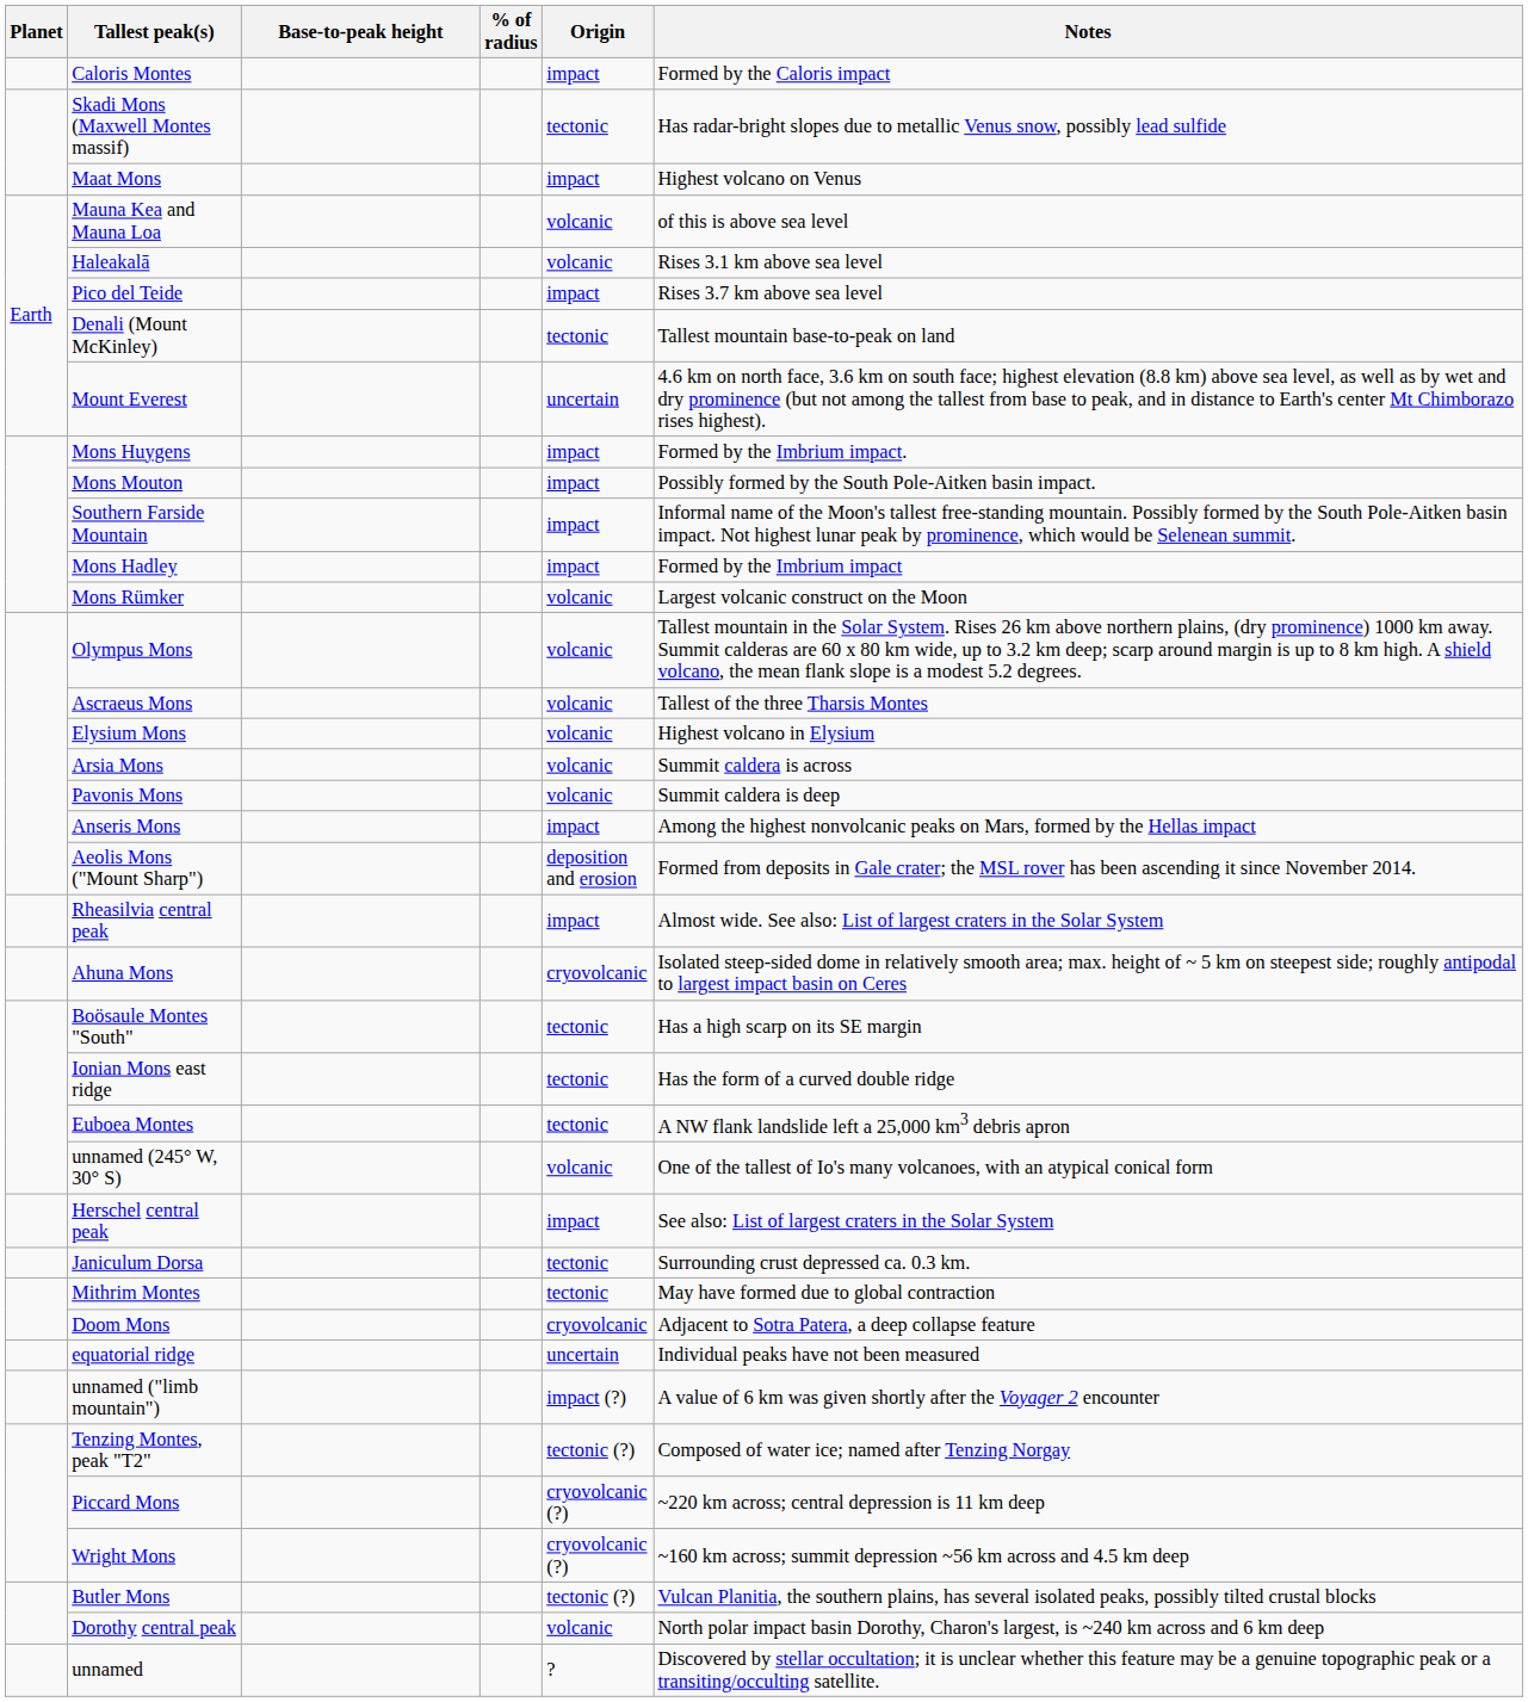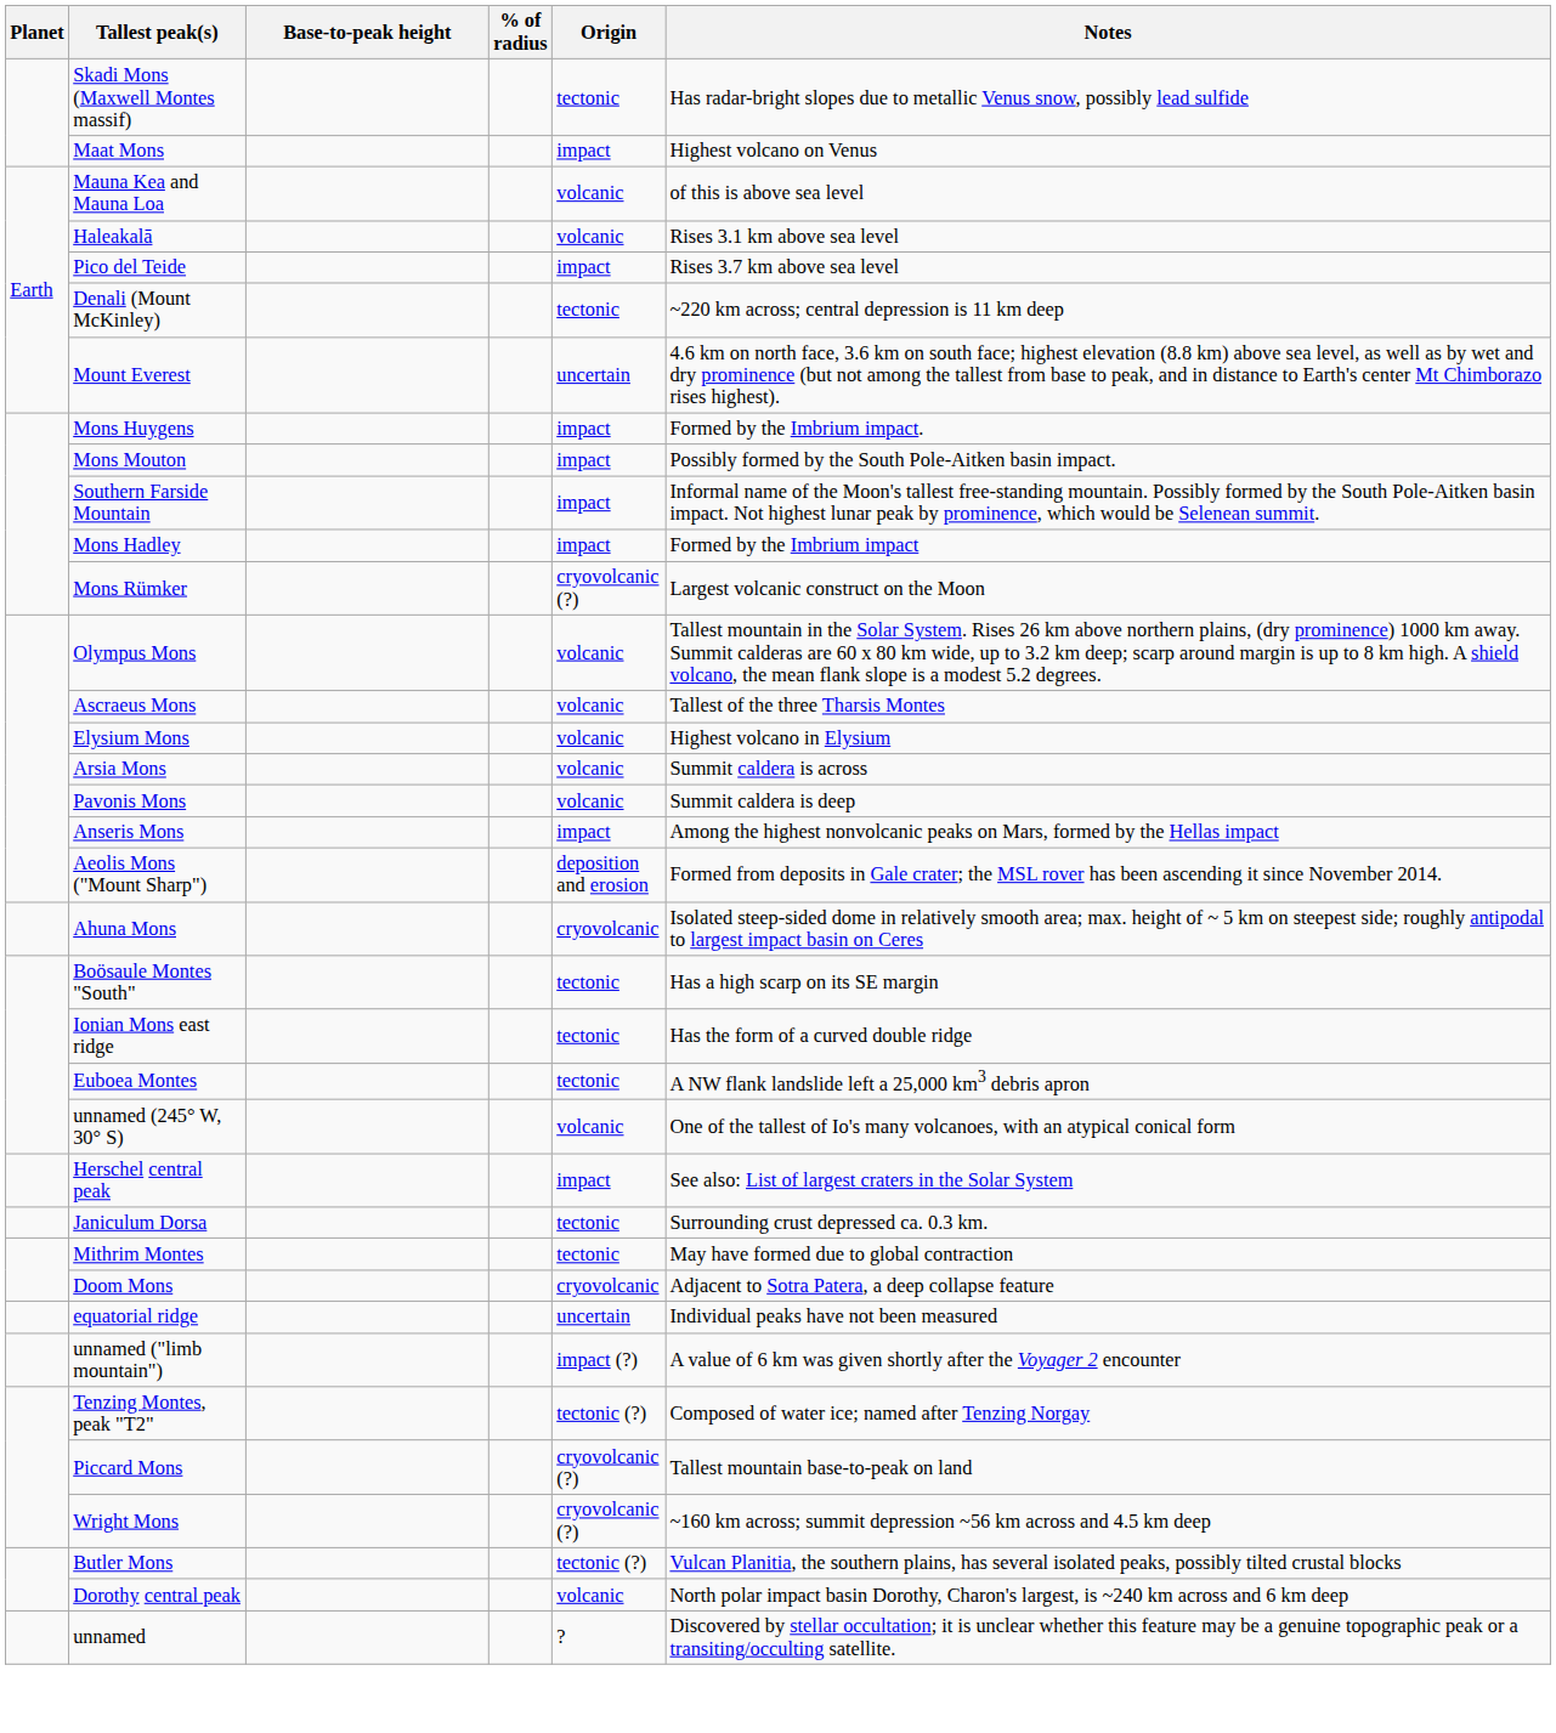- row: Caloris Montes | impact | Formed by the Caloris impact
Denali (Mount McKinley) | Notes: Tallest mountain base-to-peak on land -> ~220 km across; central depression is 11 km deep
Mons Rümker | Origin: volcanic -> cryovolcanic (?)
- row: Rheasilvia central peak | impact | Almost wide. See also: List of largest craters in the Solar System
Piccard Mons | Notes: ~220 km across; central depression is 11 km deep -> Tallest mountain base-to-peak on land
